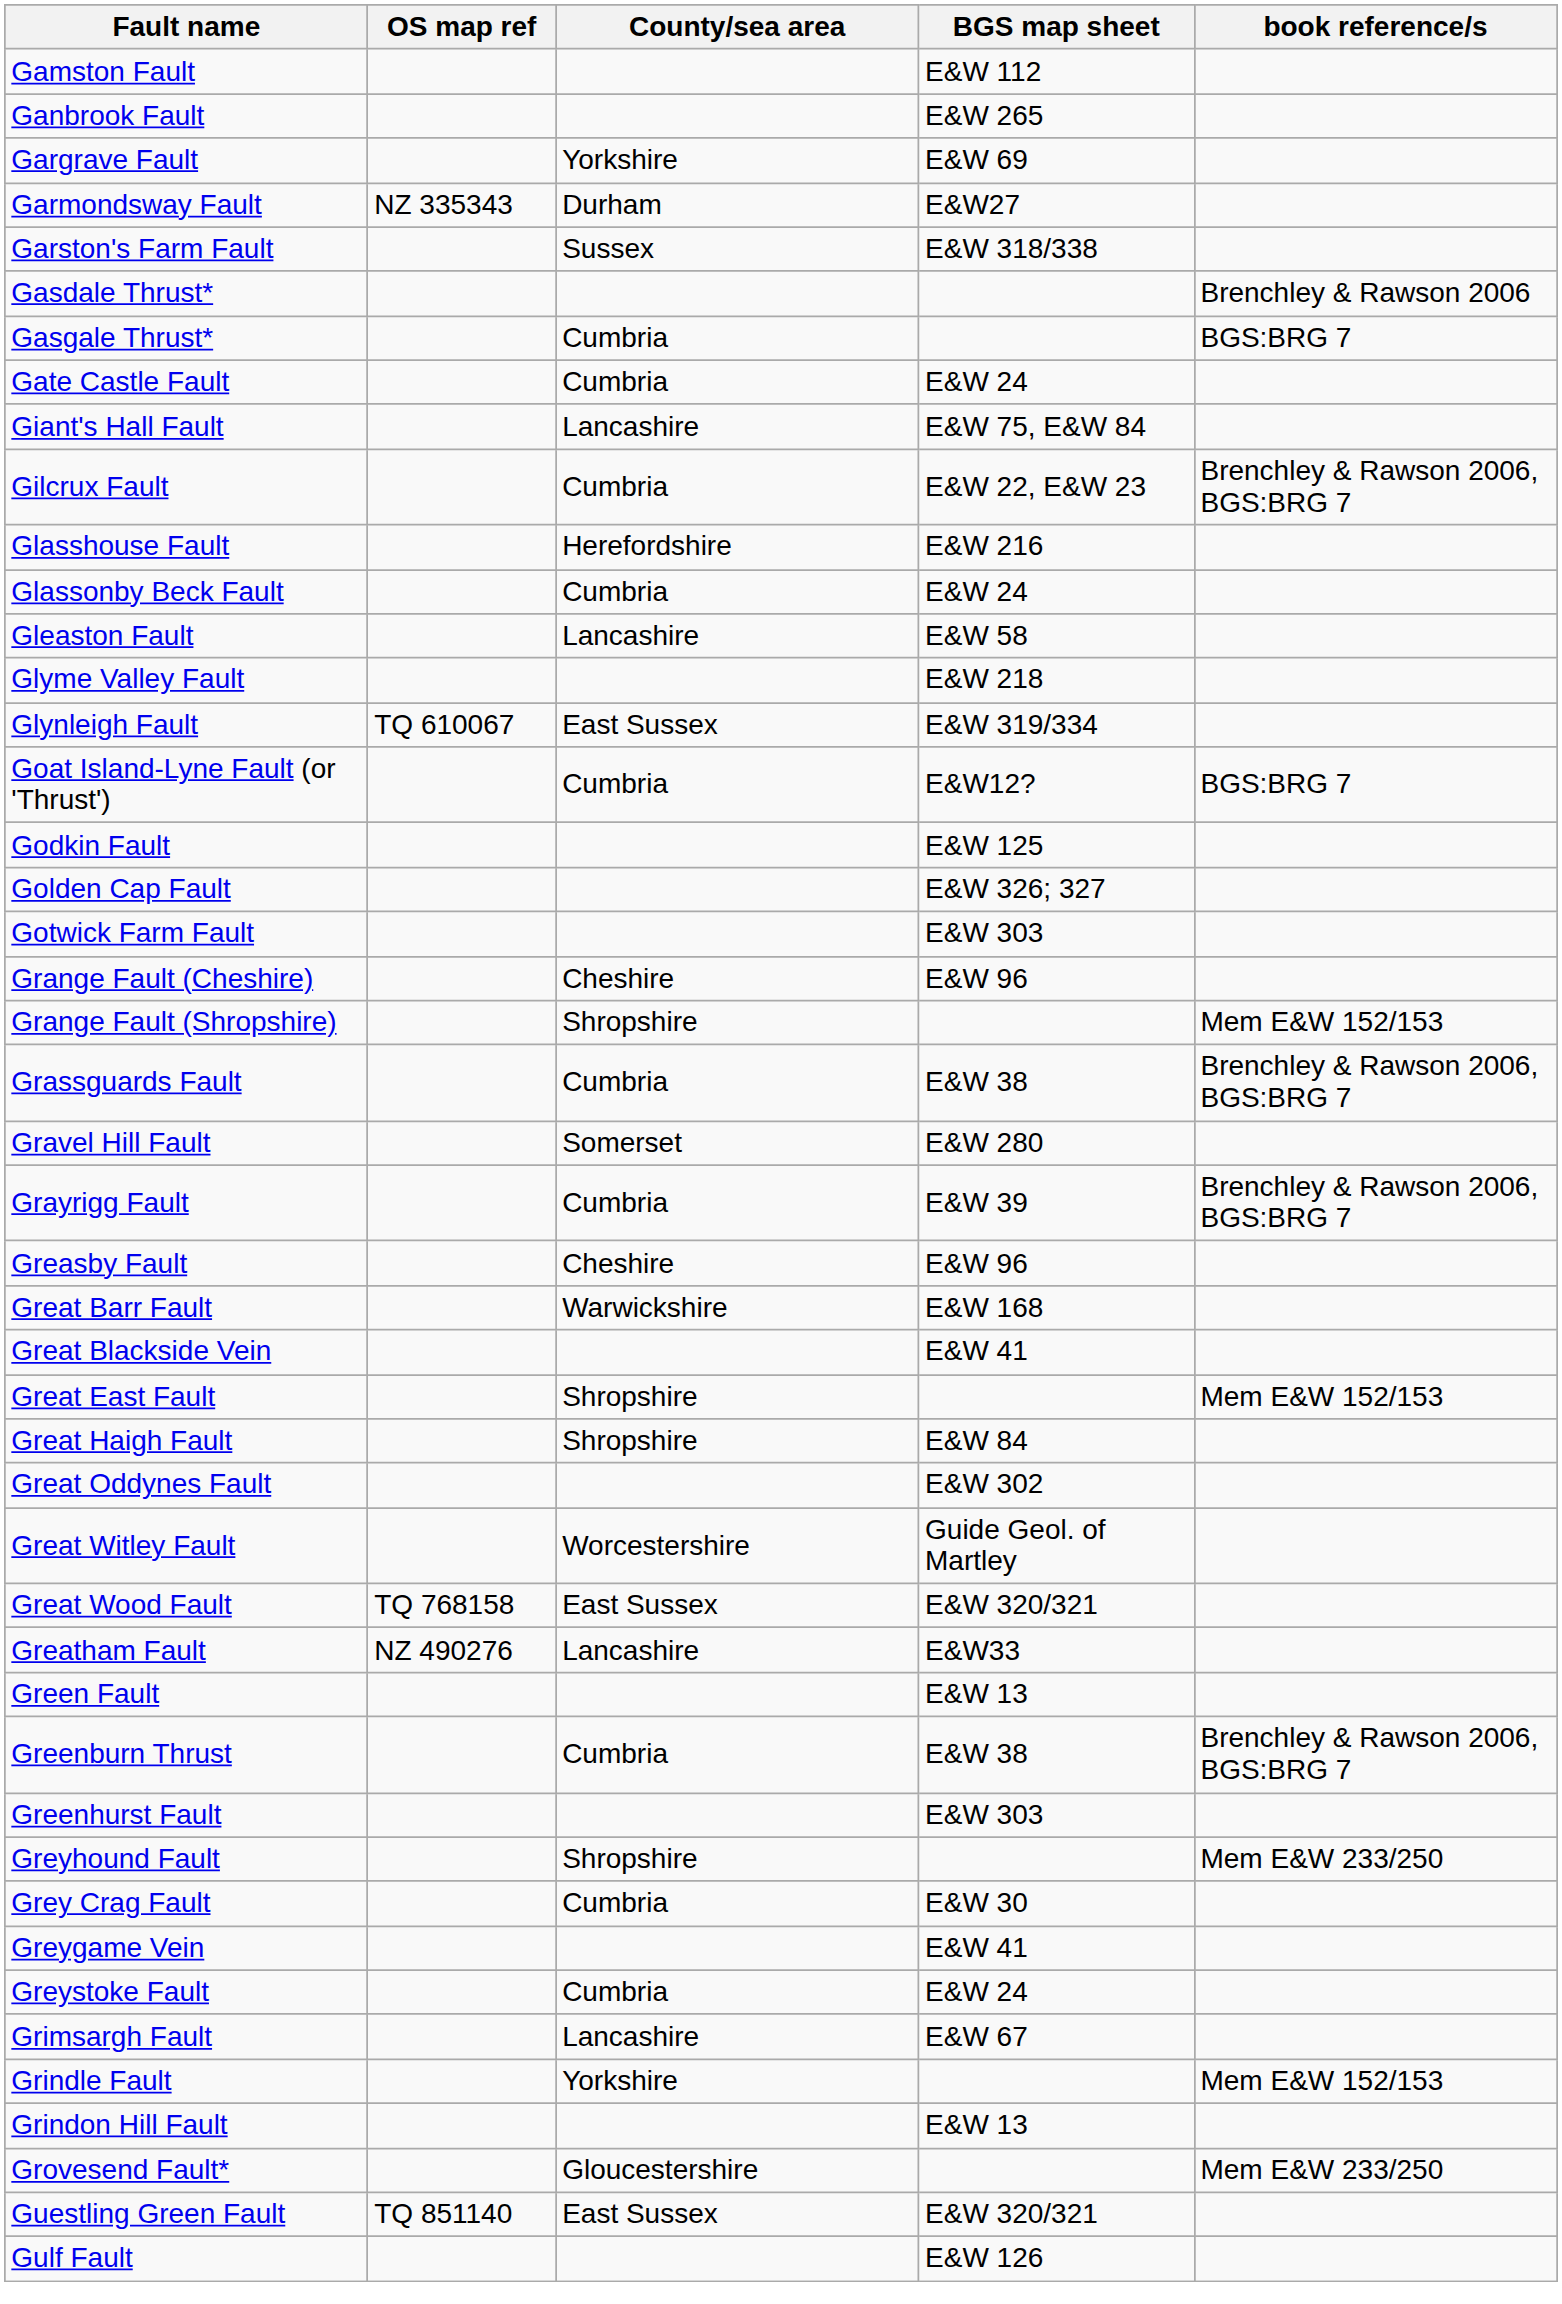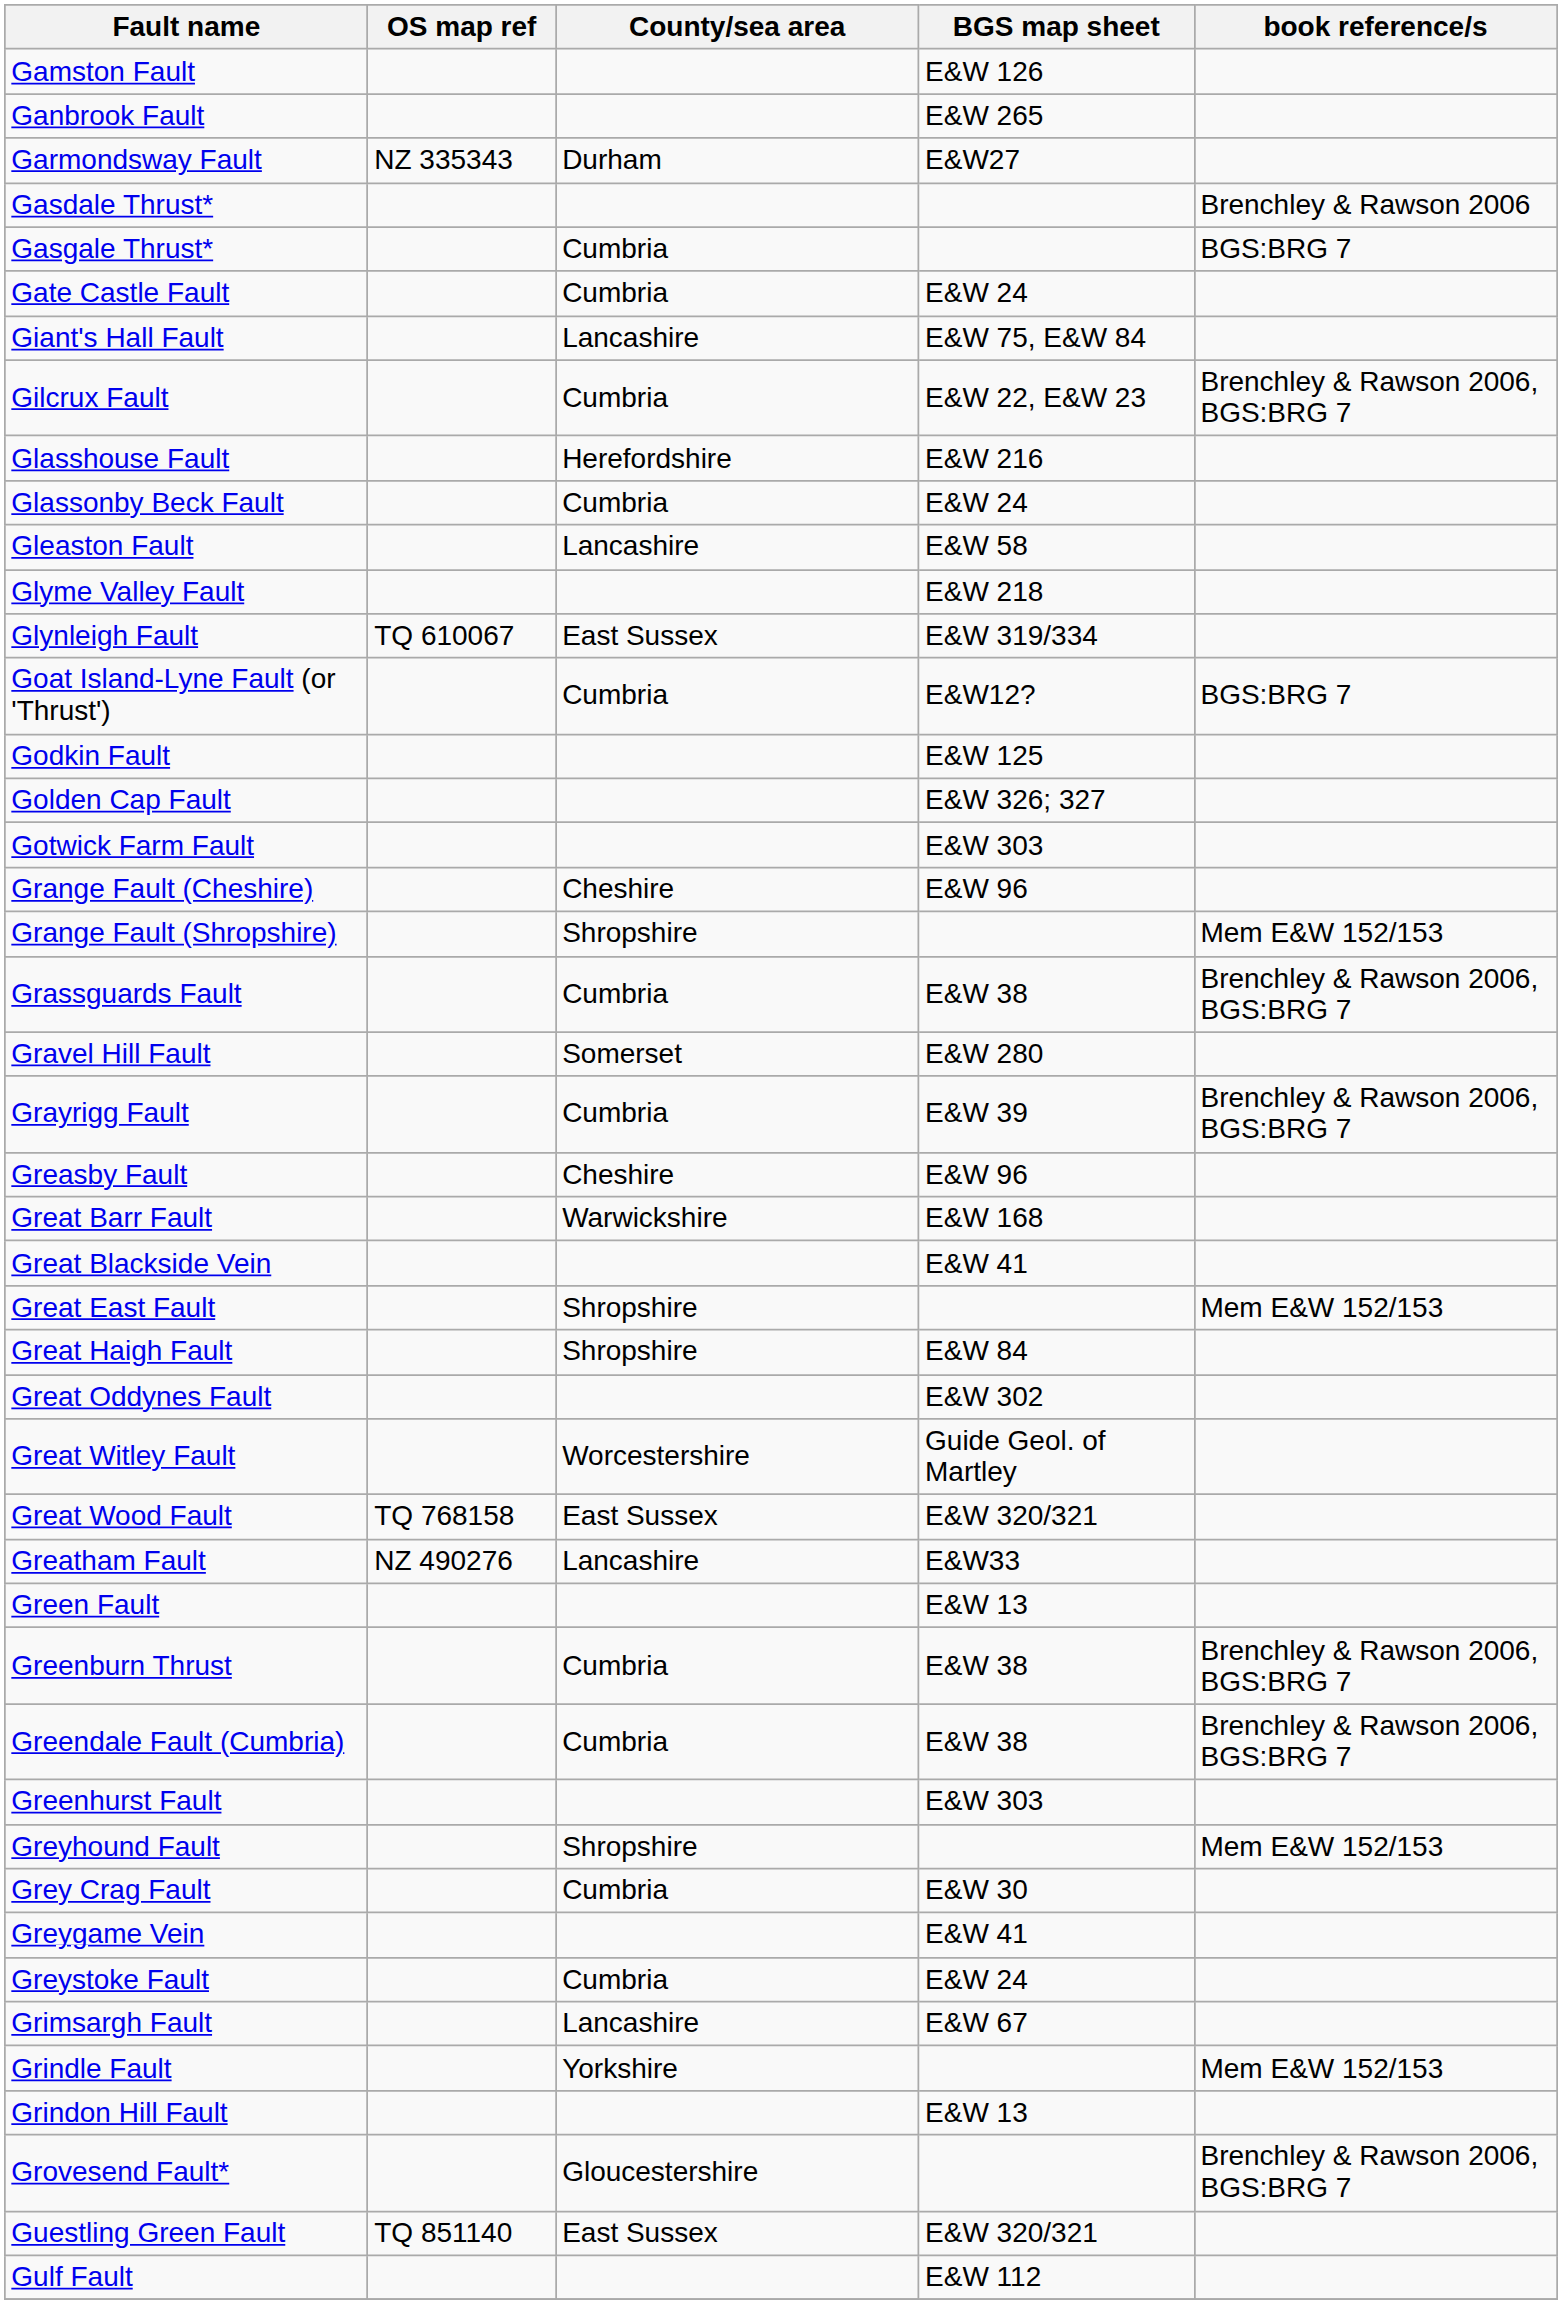Gamston Fault | BGS map sheet: E&W 112 -> E&W 126
- row: Gargrave Fault | Yorkshire | E&W 69
- row: Garston's Farm Fault | Sussex | E&W 318/338
+ row: Greendale Fault (Cumbria) | Cumbria | E&W 38 | Brenchley & Rawson 2006, BGS:BRG 7
Greyhound Fault | book reference/s: Mem E&W 233/250 -> Mem E&W 152/153
Grovesend Fault* | book reference/s: Mem E&W 233/250 -> Brenchley & Rawson 2006, BGS:BRG 7
Gulf Fault | BGS map sheet: E&W 126 -> E&W 112
